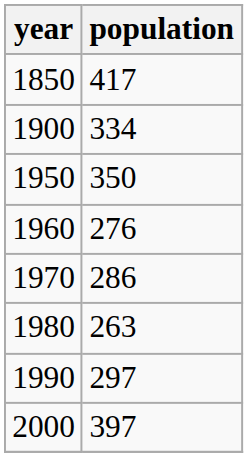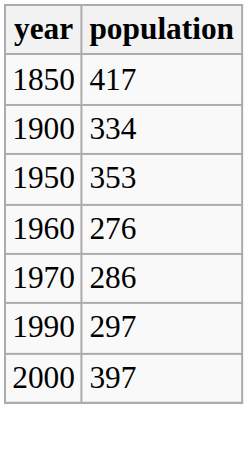1950 | population: 350 -> 353
- row: 1980 | 263
